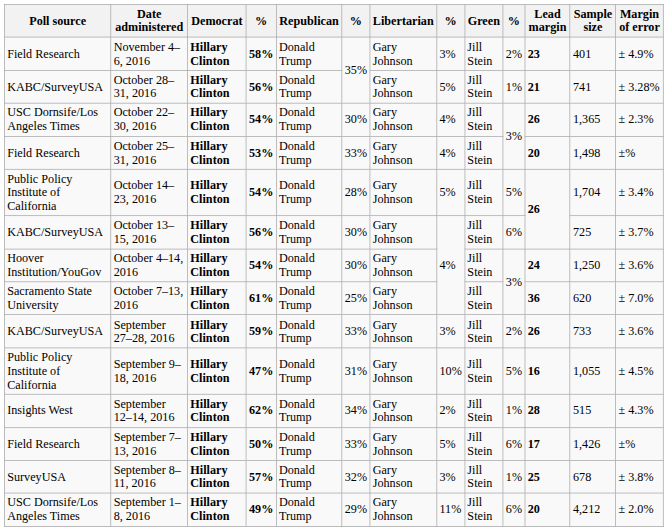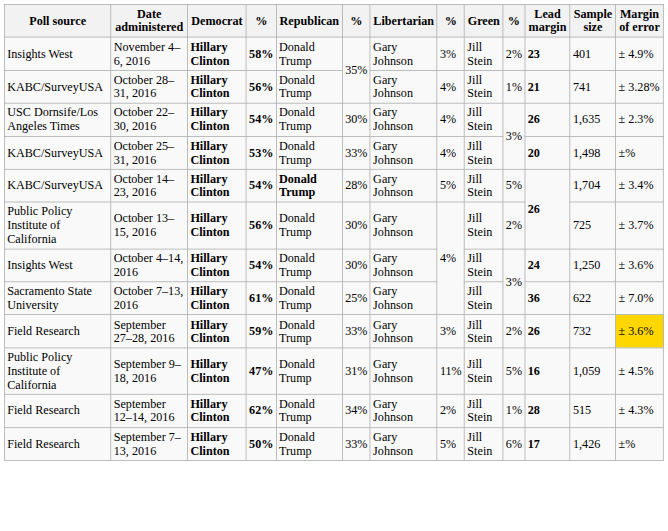November 4–6, 2016 | Poll source: Field Research -> Insights West
October 28–31, 2016 | column 8: 5% -> 4%
October 22–30, 2016 | Sample size: 1,365 -> 1,635
October 25–31, 2016 | Poll source: Field Research -> KABC/SurveyUSA
October 14–23, 2016 | Poll source: Public Policy Institute of California -> KABC/SurveyUSA
October 14–23, 2016 | Republican: normal -> bold
October 13–15, 2016 | Poll source: KABC/SurveyUSA -> Public Policy Institute of California
October 13–15, 2016 | column 10: 6% -> 2%
October 4–14, 2016 | Poll source: Hoover Institution/YouGov -> Insights West
October 7–13, 2016 | Sample size: 620 -> 622
September 27–28, 2016 | Poll source: KABC/SurveyUSA -> Field Research
September 27–28, 2016 | Sample size: 733 -> 732
September 27–28, 2016 | Margin of error: no background -> gold background
September 9–18, 2016 | column 8: 10% -> 11%
September 9–18, 2016 | Sample size: 1,055 -> 1,059
September 12–14, 2016 | Poll source: Insights West -> Field Research
- row: SurveyUSA | September 8–11, 2016 | Hillary Clinton | 57% | Donald Trump | 32% | Gary Johnson | 3% | Jill Stein | 1% | 25 | 678 | ± 3.8%
- row: USC Dornsife/Los Angeles Times | September 1–8, 2016 | Hillary Clinton | 49% | Donald Trump | 29% | Gary Johnson | 11% | Jill Stein | 6% | 20 | 4,212 | ± 2.0%
